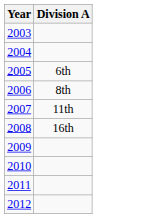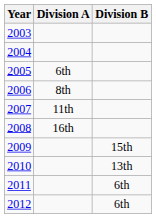+ column: Division B | 15th | 13th | 6th | 6th
